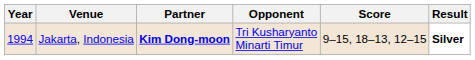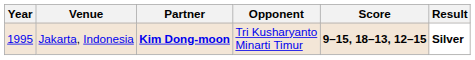Jakarta, Indonesia | Year: 1994 -> 1995
Jakarta, Indonesia | Score: normal -> bold
